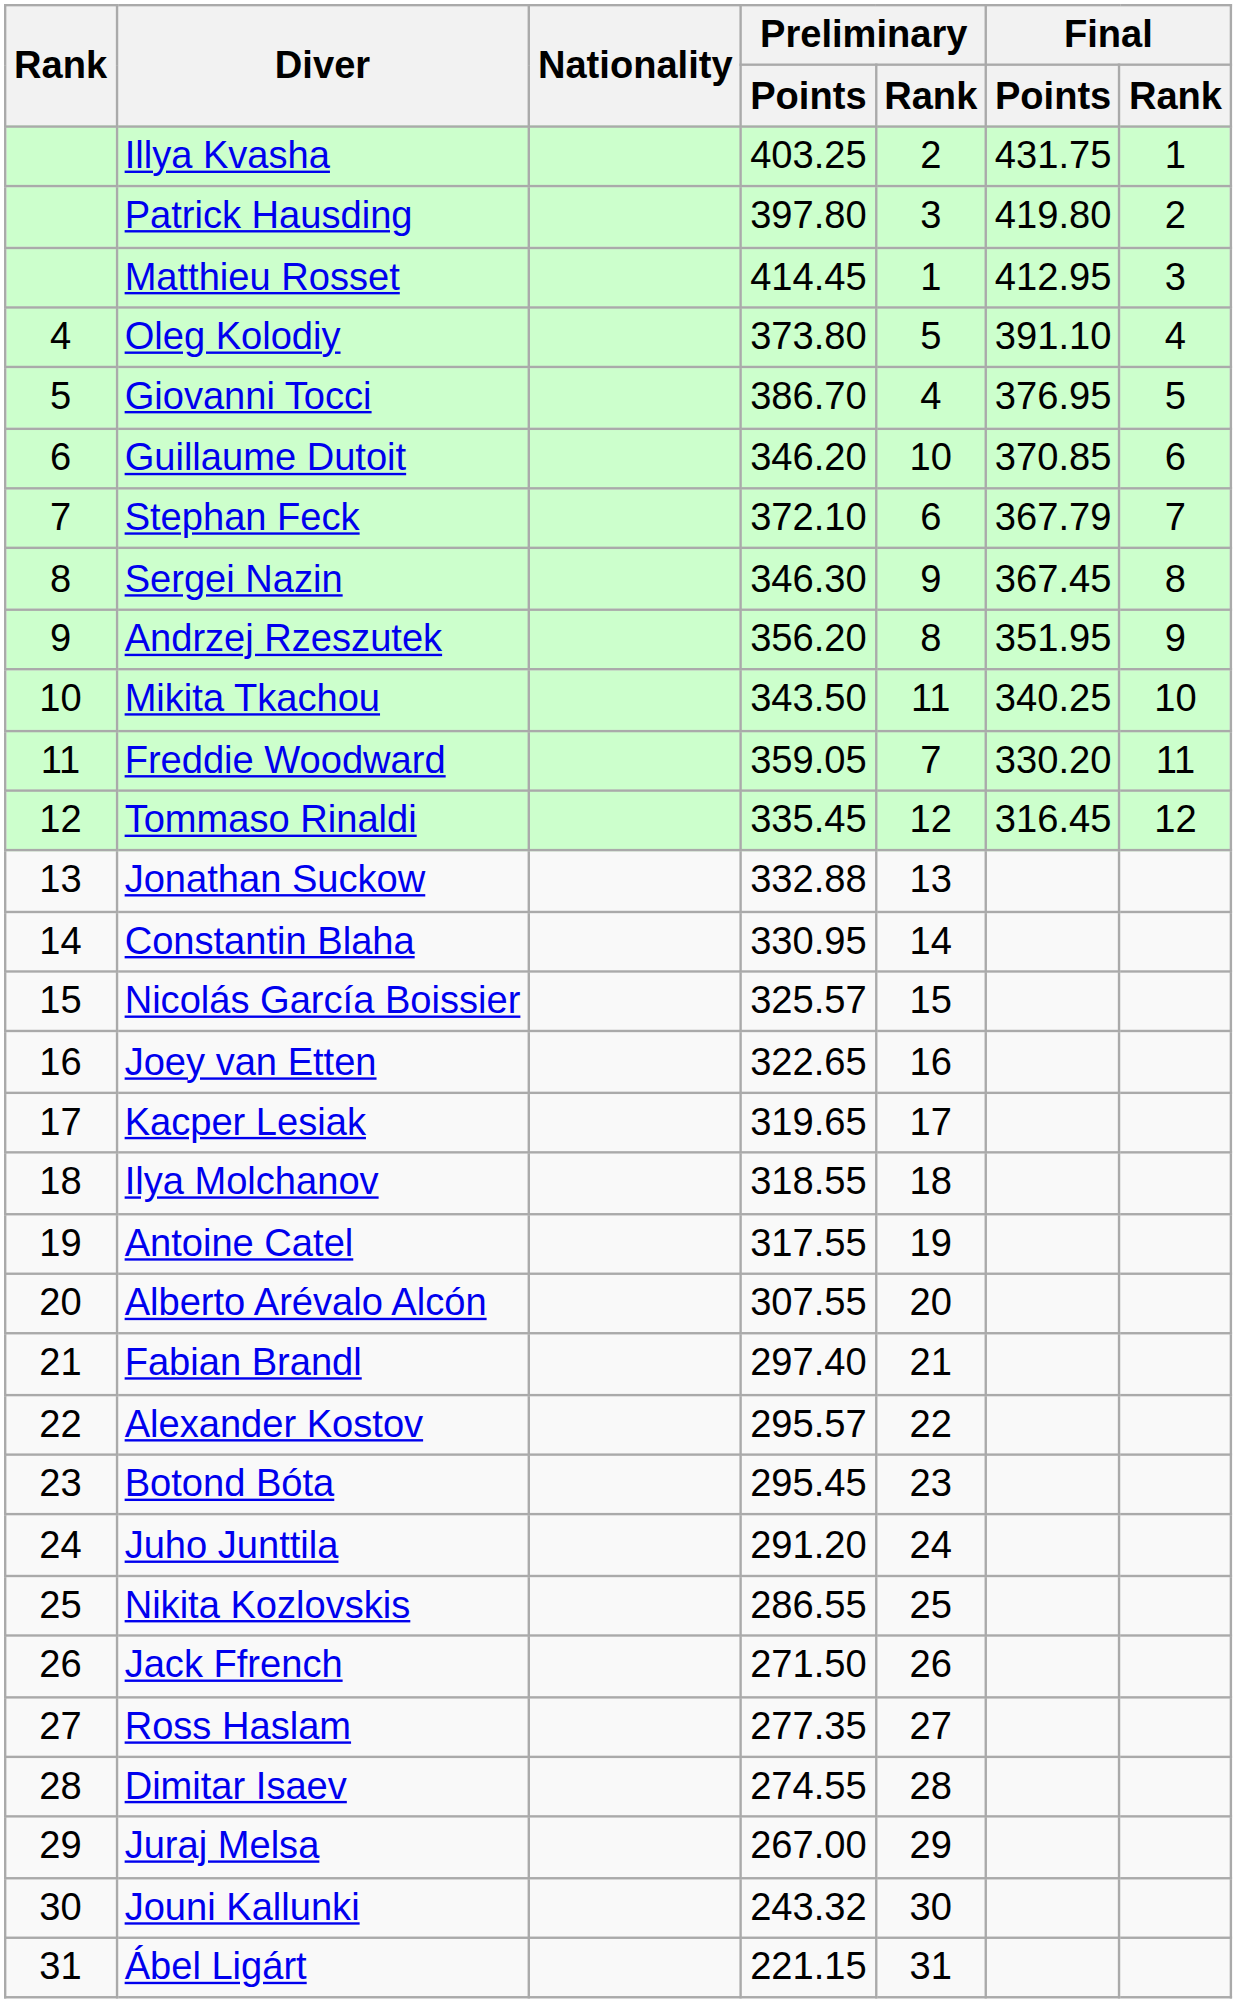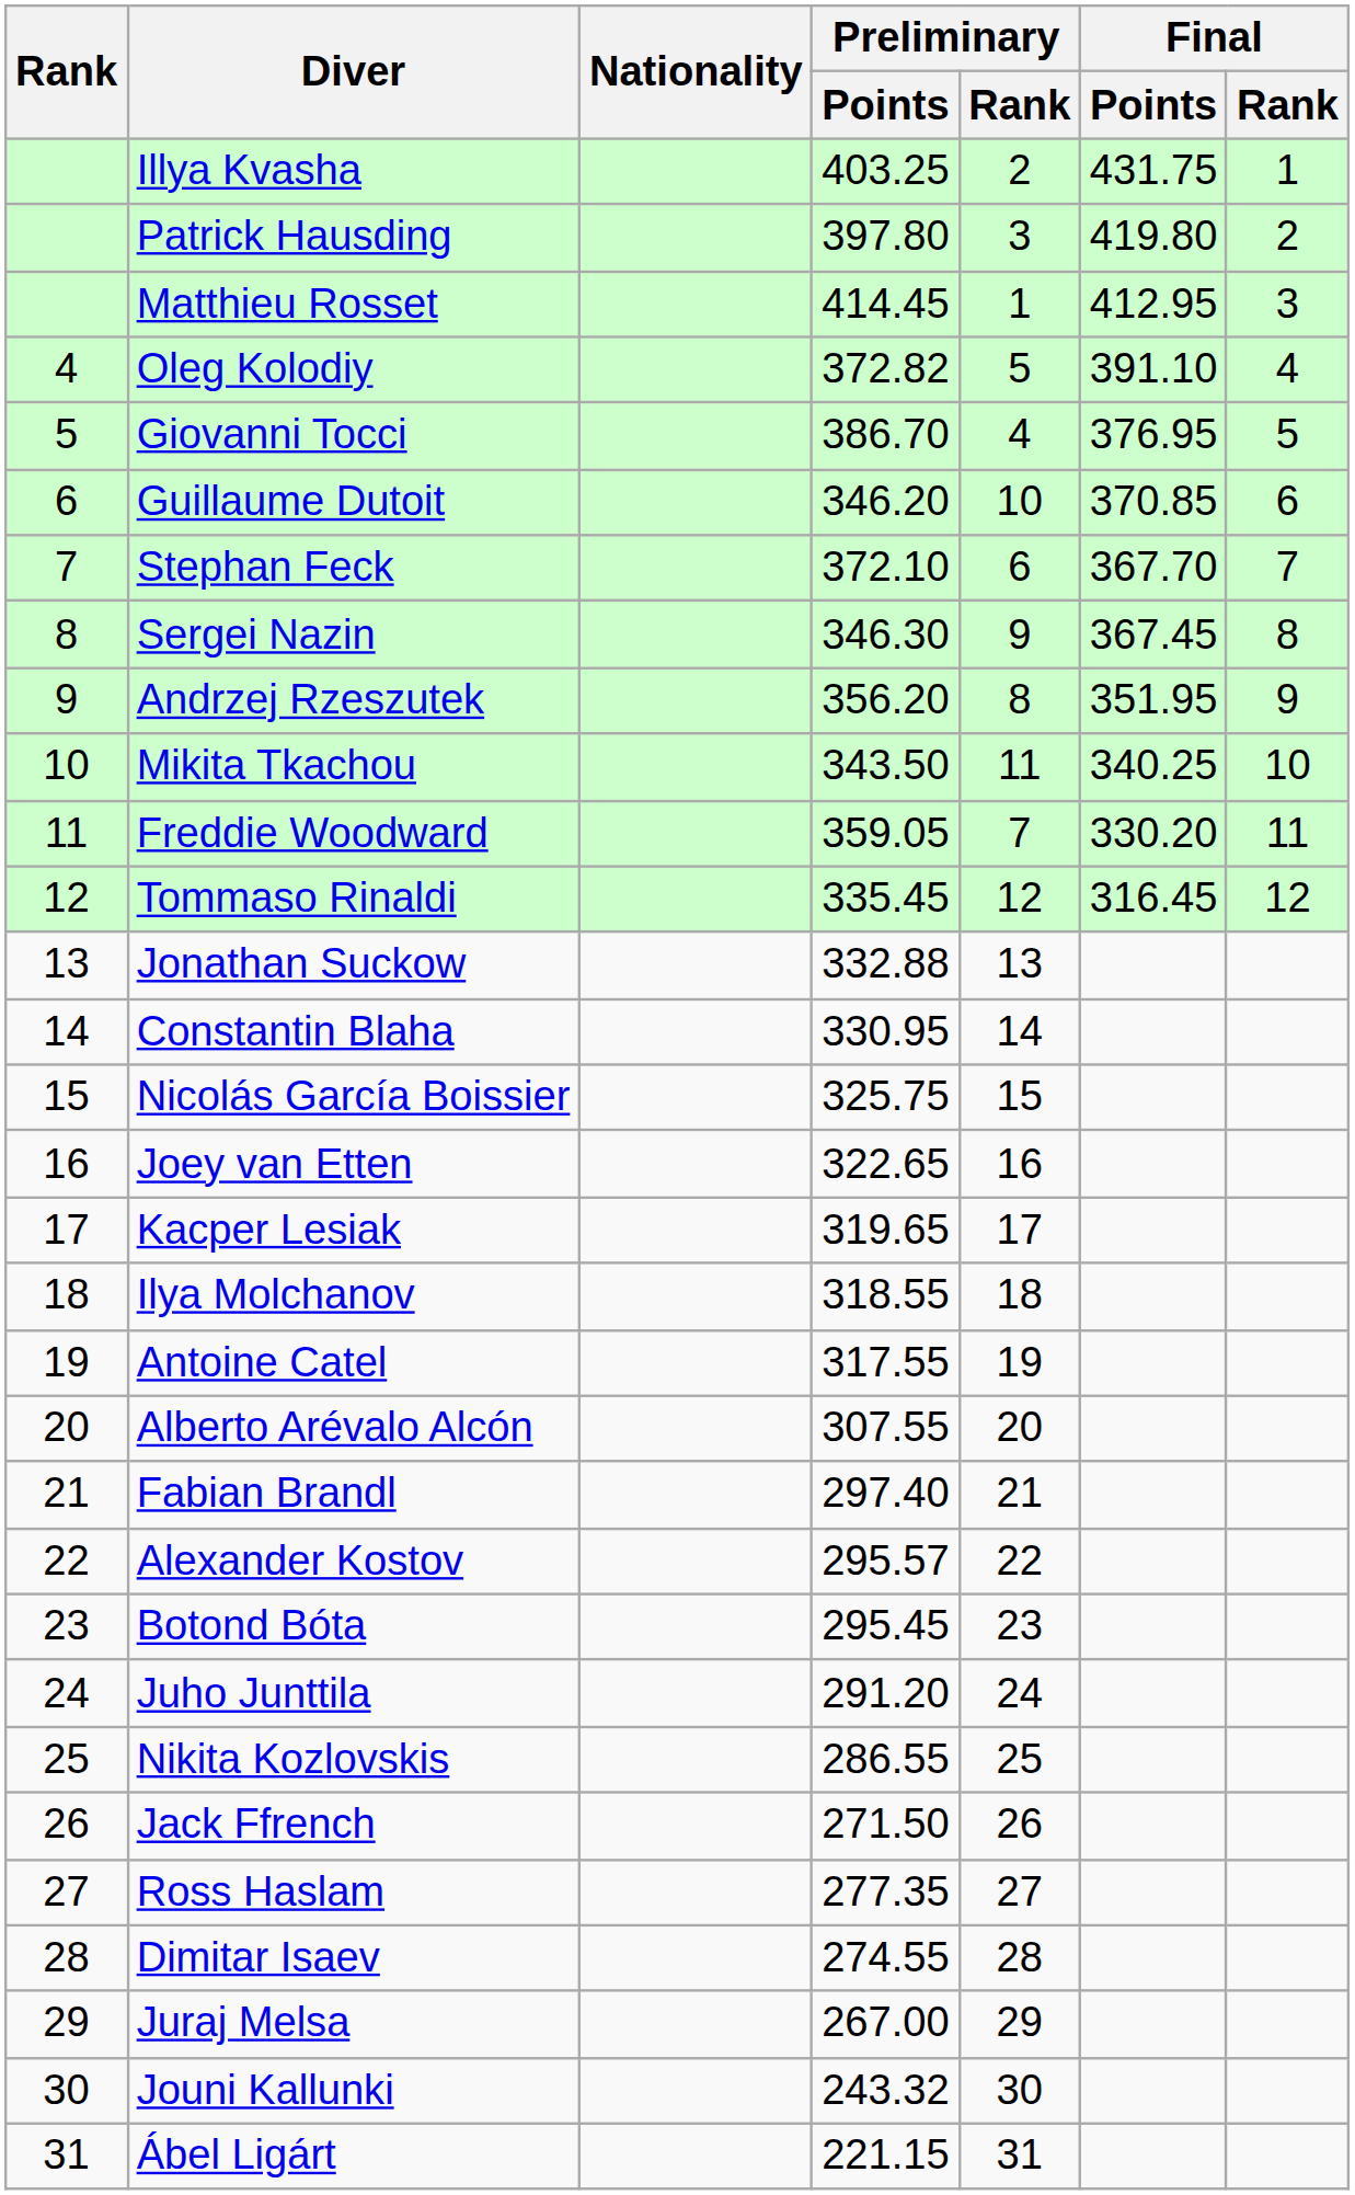Oleg Kolodiy | Preliminary / Points: 373.80 -> 372.82
Stephan Feck | Final / Points: 367.79 -> 367.70
Nicolás García Boissier | Preliminary / Points: 325.57 -> 325.75
